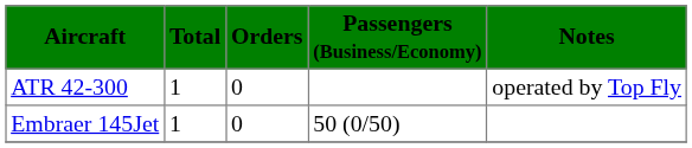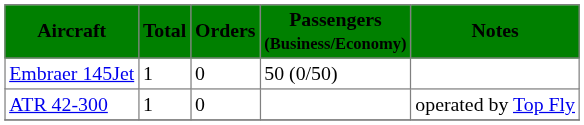rows swapped: ATR 42-300 <-> Embraer 145Jet
